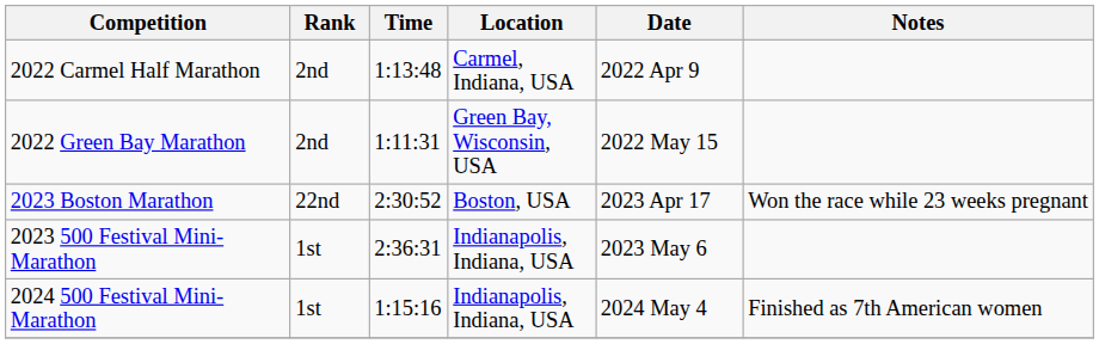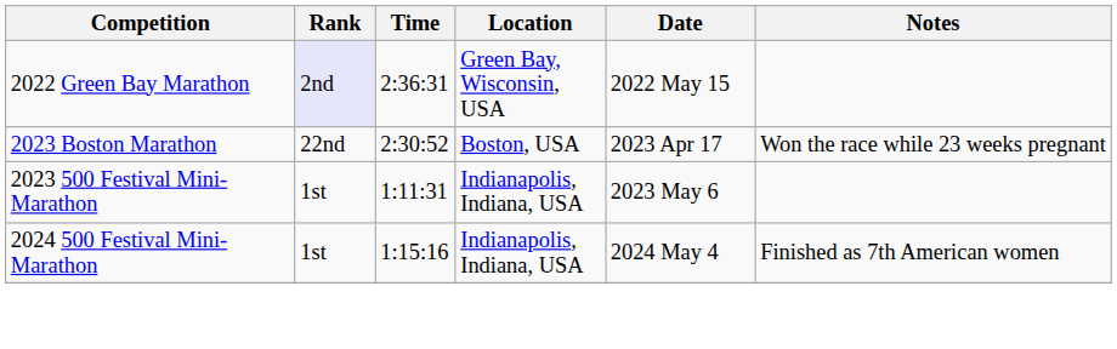- row: 2022 Carmel Half Marathon | 2nd | 1:13:48 | Carmel, Indiana, USA | 2022 Apr 9
2022 Green Bay Marathon | Rank: no background -> lavender background
2022 Green Bay Marathon | Time: 1:11:31 -> 2:36:31
2023 500 Festival Mini-Marathon | Time: 2:36:31 -> 1:11:31
